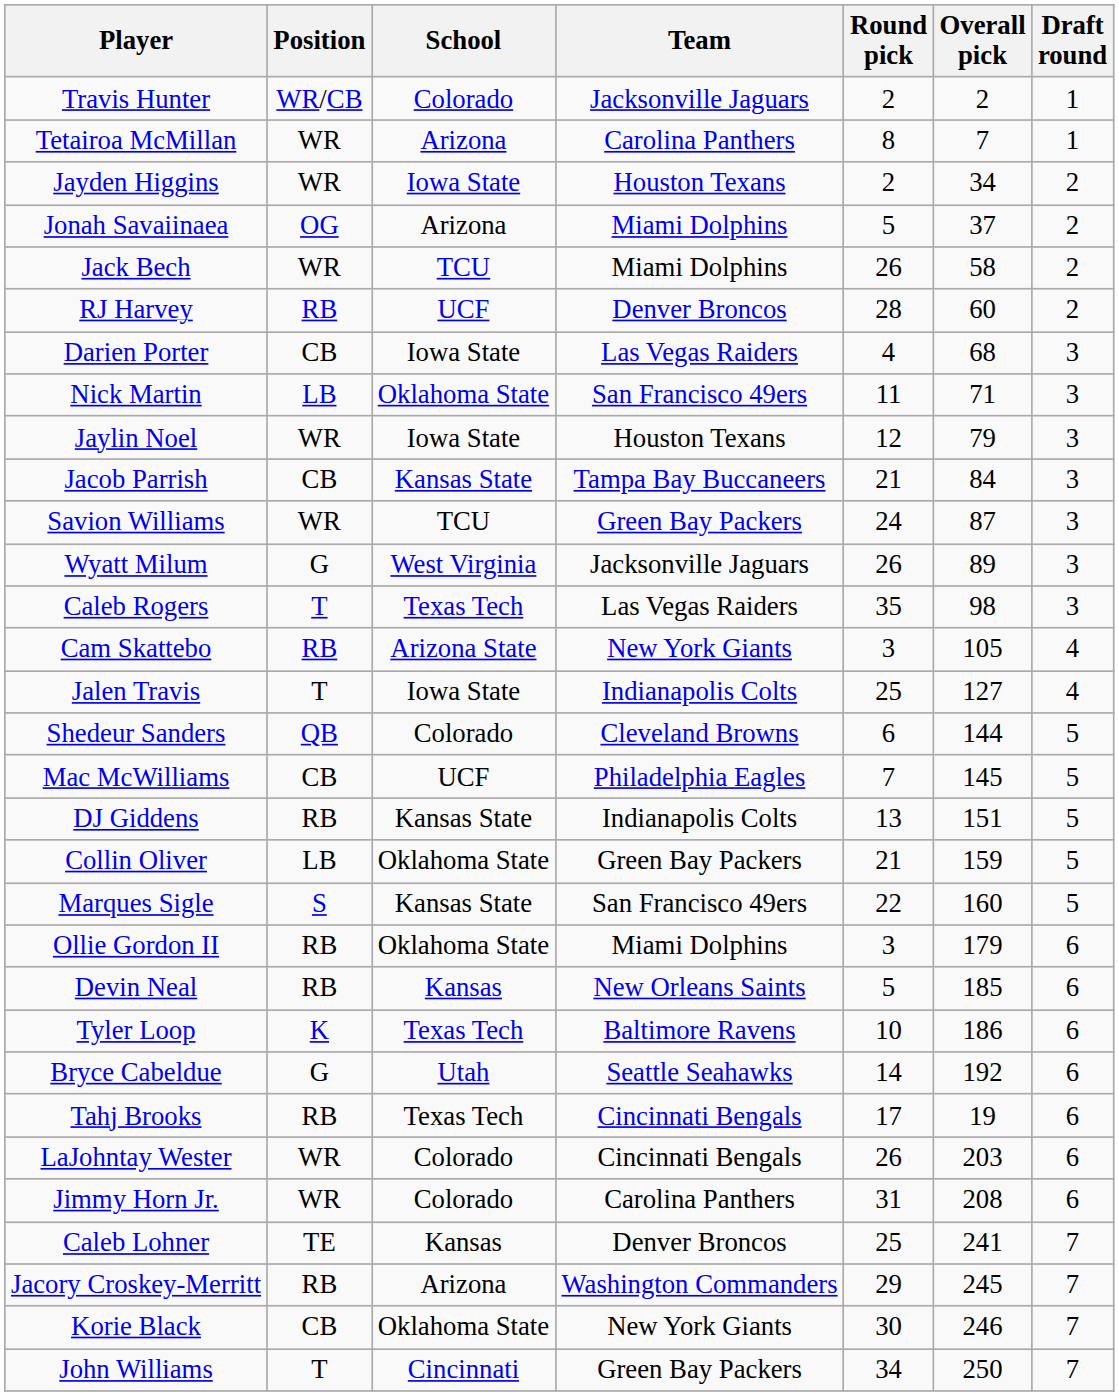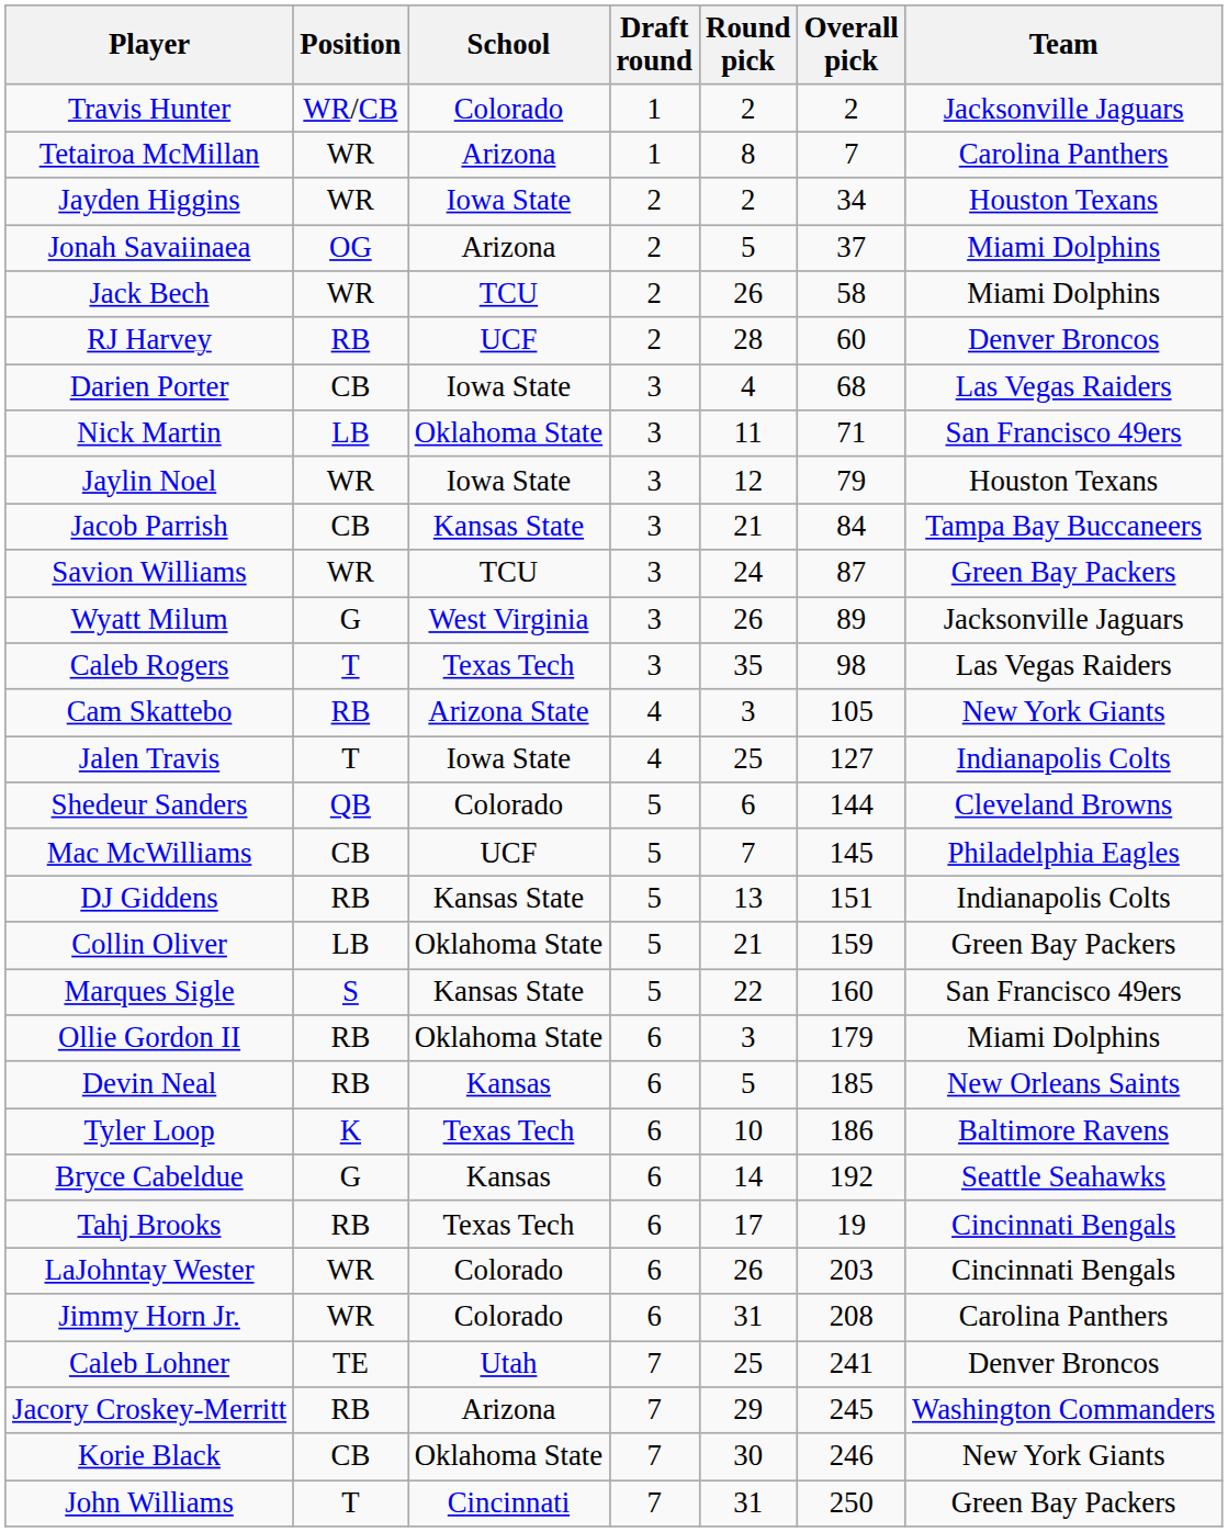columns swapped: Draft round <-> Team
Bryce Cabeldue | School: Utah -> Kansas
Caleb Lohner | School: Kansas -> Utah
John Williams | Round pick: 34 -> 31
